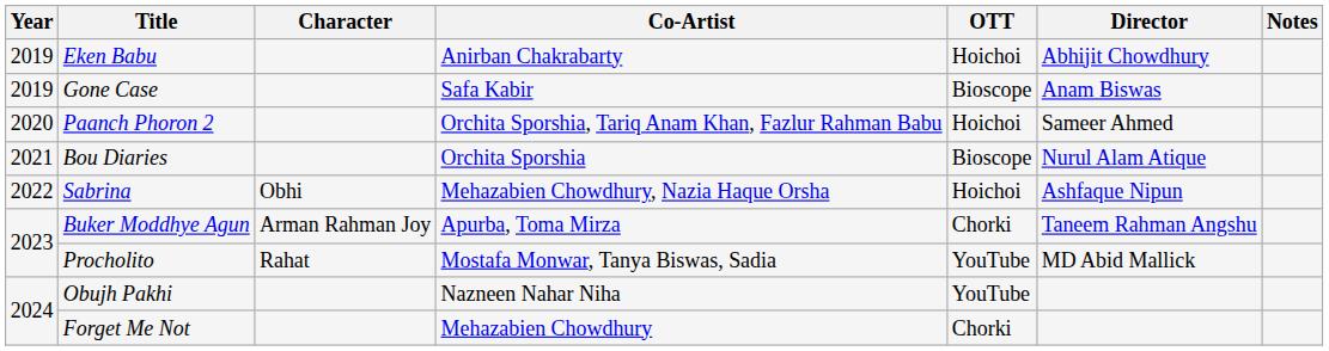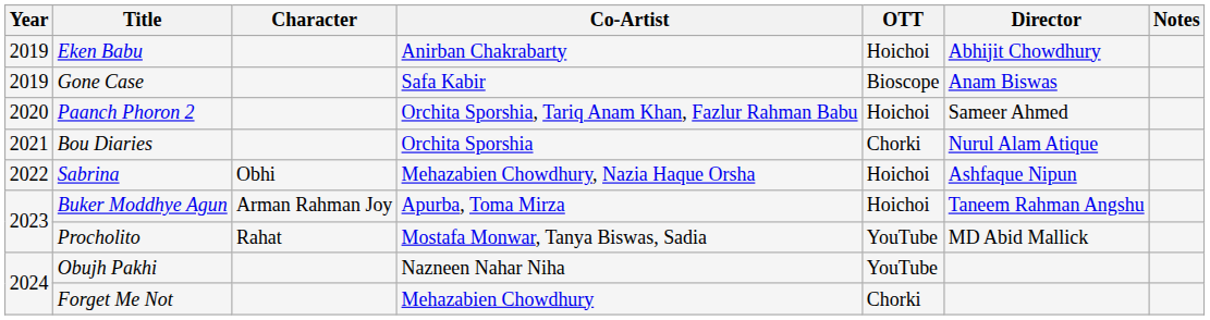Bou Diaries | OTT: Bioscope -> Chorki
Buker Moddhye Agun | OTT: Chorki -> Hoichoi
